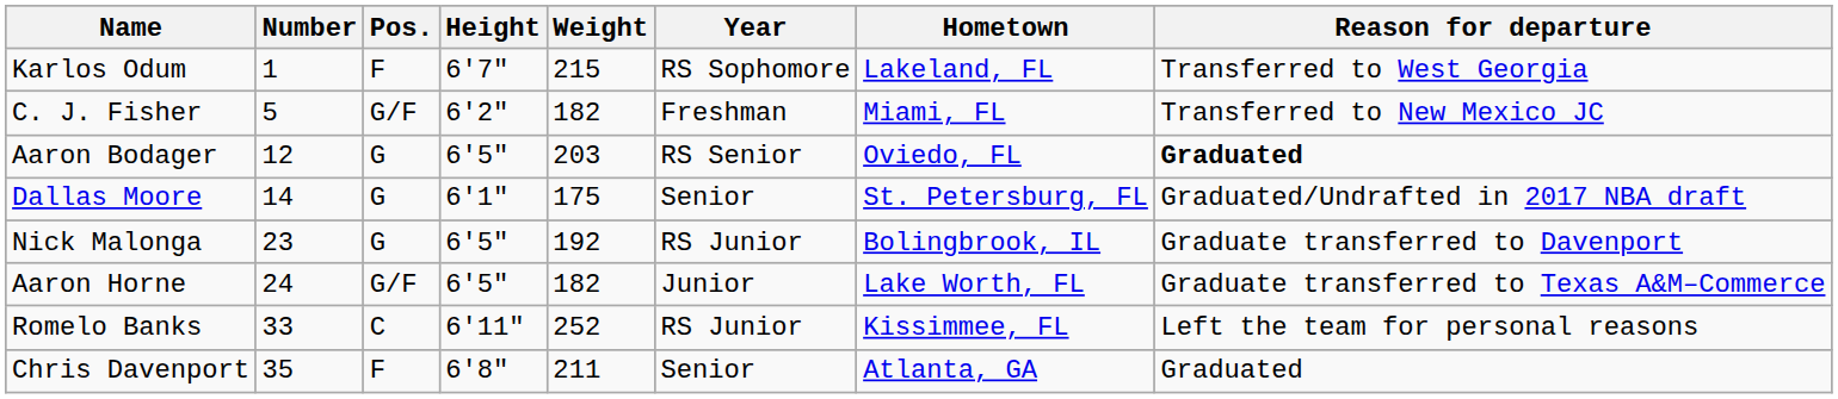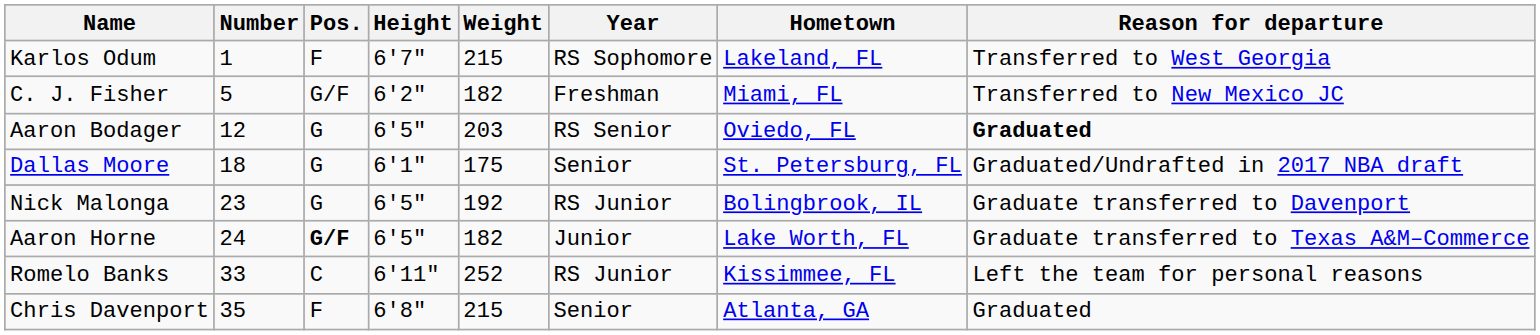Dallas Moore | Number: 14 -> 18
Aaron Horne | Pos.: normal -> bold
Chris Davenport | Weight: 211 -> 215
